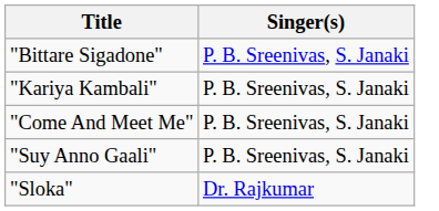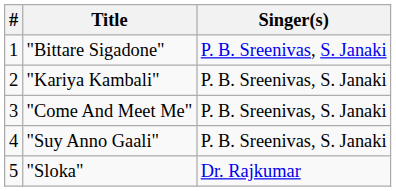+ column: # | 1 | 2 | 3 | 4 | 5
